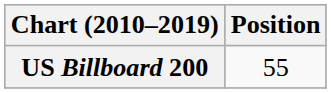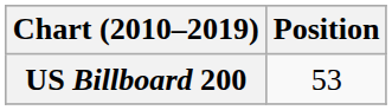US Billboard 200 | Position: 55 -> 53
